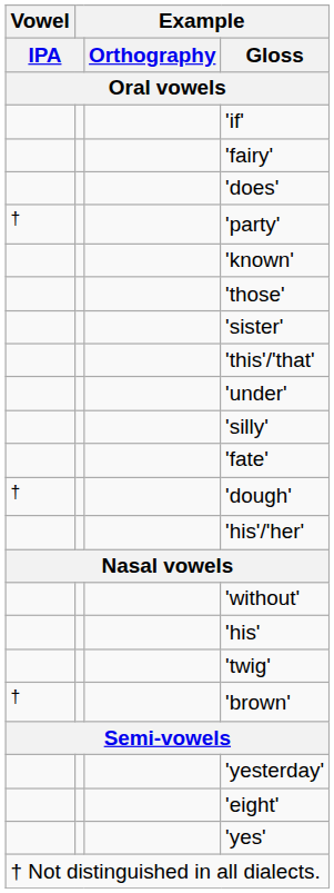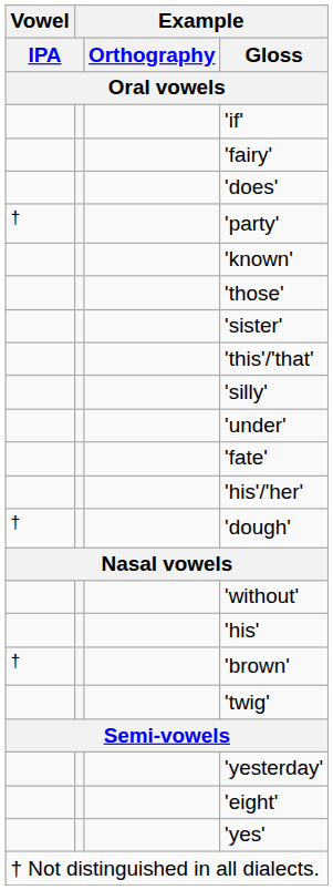rows swapped: 'under' <-> 'silly'
rows swapped: 'his'/'her' <-> 'dough'
rows swapped: 'twig' <-> 'brown'
